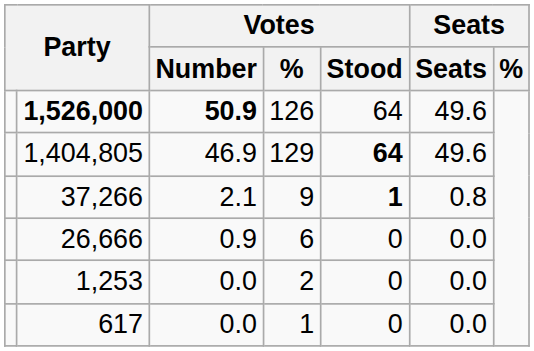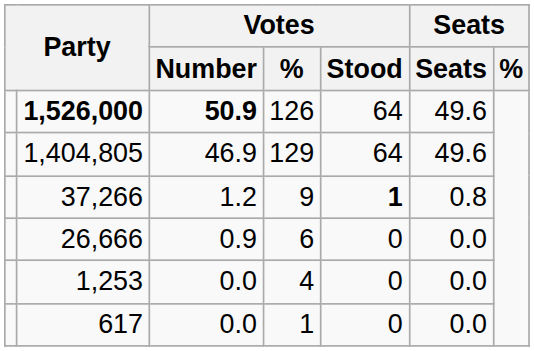1,404,805 | Votes / Stood: bold -> normal
37,266 | Votes / Number: 2.1 -> 1.2
1,253 | Votes / %: 2 -> 4
